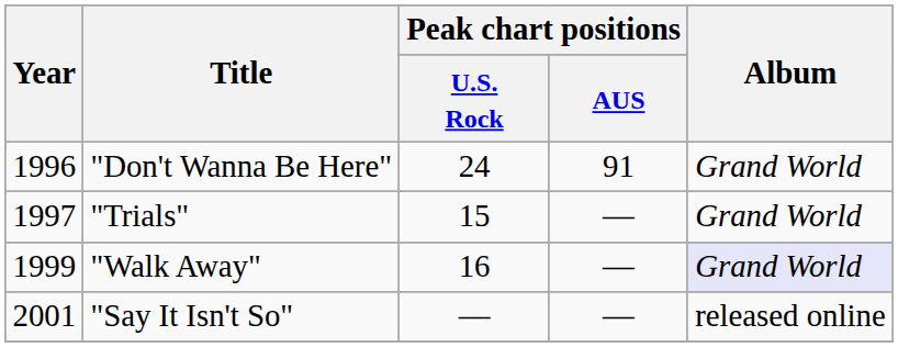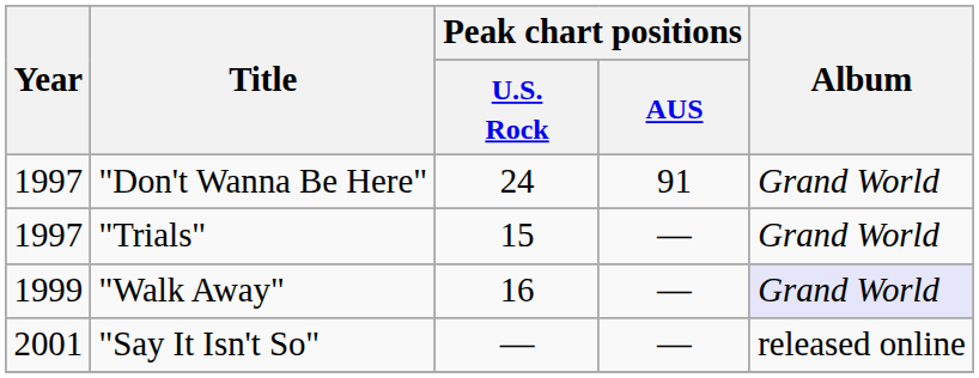"Don't Wanna Be Here" | Year: 1996 -> 1997
